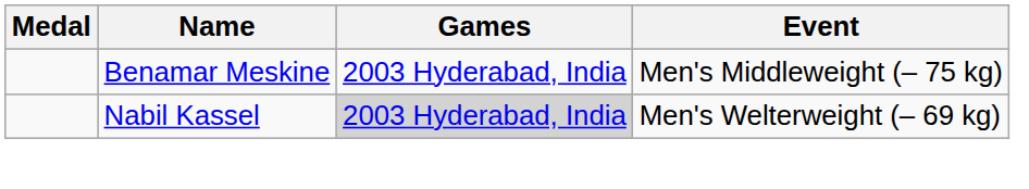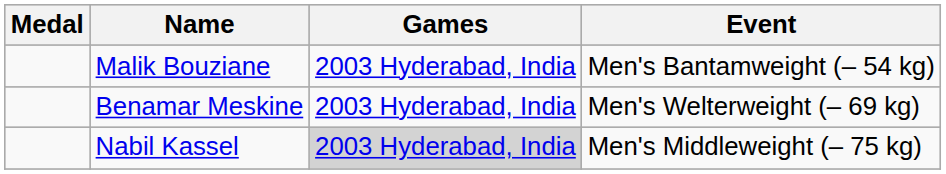+ row: Malik Bouziane | 2003 Hyderabad, India | Men's Bantamweight (– 54 kg)
Benamar Meskine | Event: Men's Middleweight (– 75 kg) -> Men's Welterweight (– 69 kg)
Nabil Kassel | Event: Men's Welterweight (– 69 kg) -> Men's Middleweight (– 75 kg)
